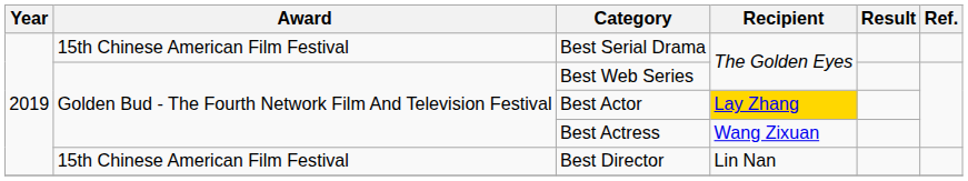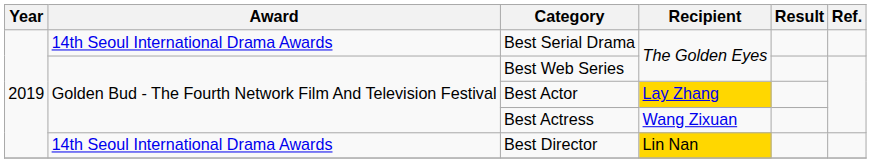Best Serial Drama | Award: 15th Chinese American Film Festival -> 14th Seoul International Drama Awards
Best Director | Award: 15th Chinese American Film Festival -> 14th Seoul International Drama Awards
Best Director | Recipient: no background -> gold background
